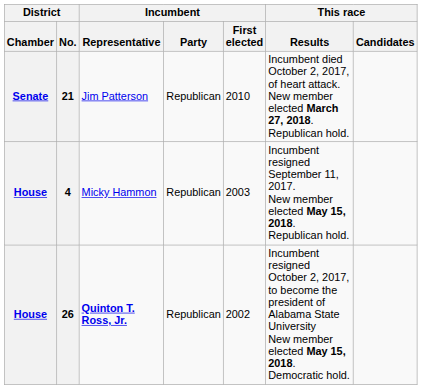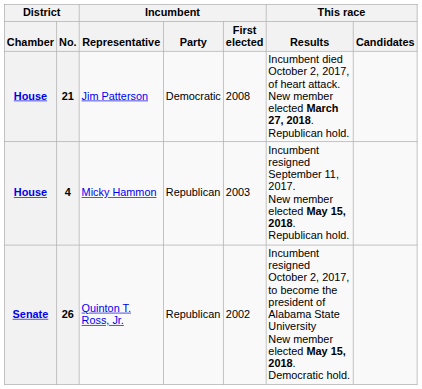21 | District / Chamber: Senate -> House
21 | Incumbent / Party: Republican -> Democratic
21 | Incumbent / First elected: 2010 -> 2008
26 | District / Chamber: House -> Senate
26 | Incumbent / Representative: bold -> normal
